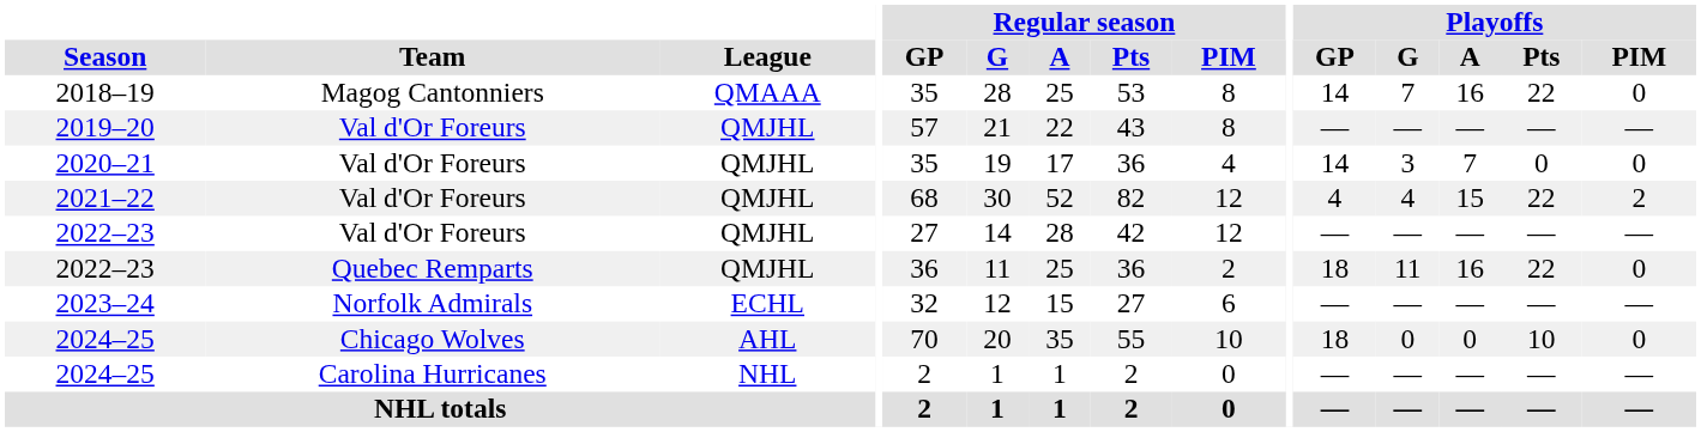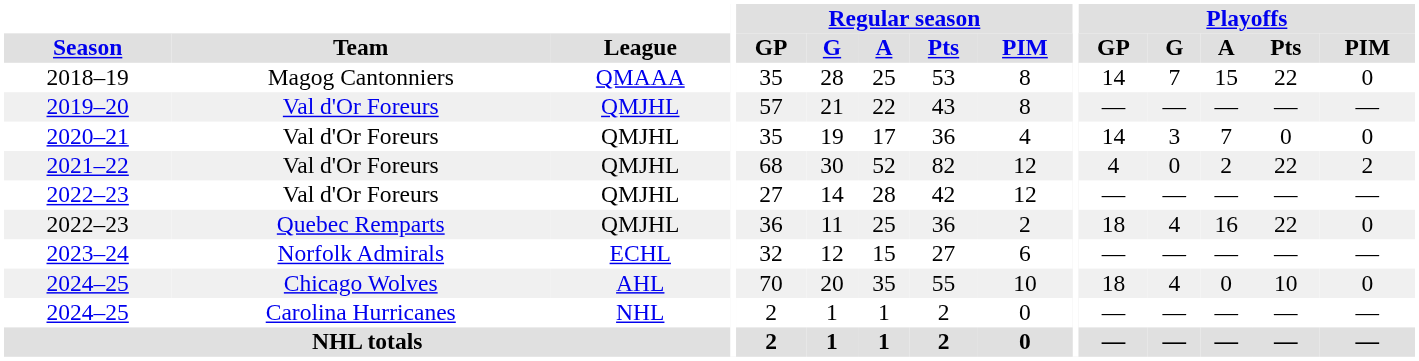2018–19 | Playoffs / A: 16 -> 15
2021–22 | Playoffs / G: 4 -> 0
2021–22 | Playoffs / A: 15 -> 2
2022–23 / Quebec Remparts | Playoffs / G: 11 -> 4
2024–25 / Chicago Wolves | Playoffs / G: 0 -> 4
